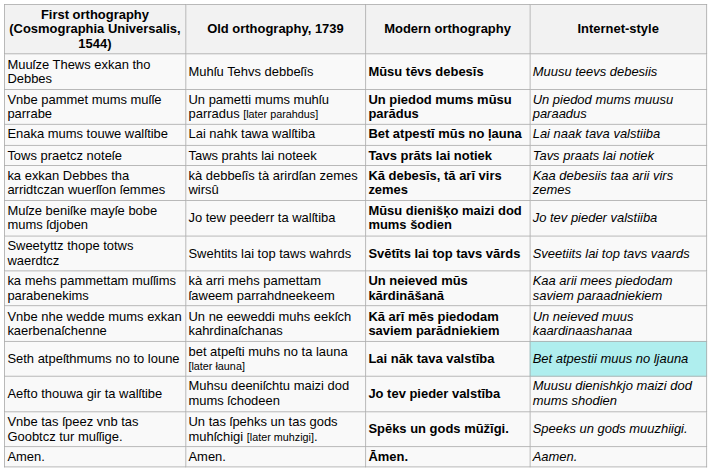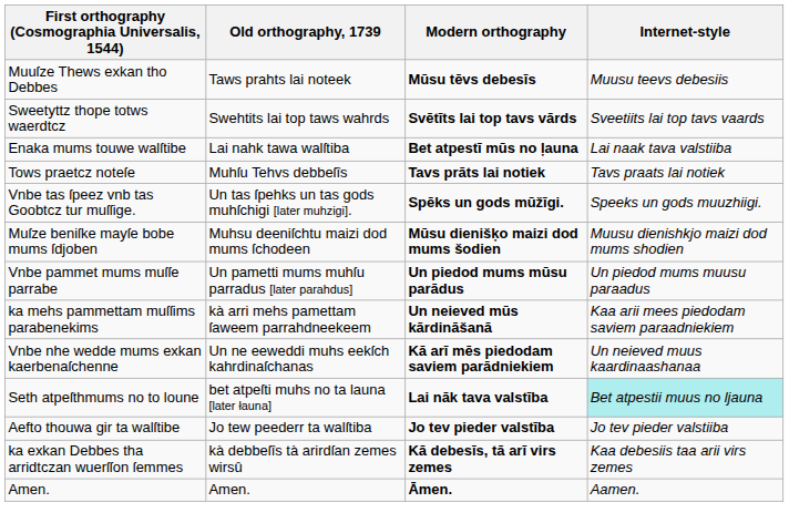Muuſze Thews exkan tho Debbes | Old orthography, 1739: Muhſu Tehvs debbeſîs -> Taws prahts lai noteek
rows swapped: Sweetyttz thope totws waerdtcz <-> Vnbe pammet mums muſſe parrabe
Tows praetcz noteſe | Old orthography, 1739: Taws prahts lai noteek -> Muhſu Tehvs debbeſîs
rows swapped: ka exkan Debbes tha arridtczan wuerſſon ſemmes <-> Vnbe tas ſpeez vnb tas Goobtcz tur muſſige.
Muſze beniſke mayſe bobe mums ſdjoben | Old orthography, 1739: Jo tew peederr ta walſtiba -> Muhsu deeniſchtu maizi dod mums ſchodeen
Muſze beniſke mayſe bobe mums ſdjoben | Internet-style: Jo tev pieder valstiiba -> Muusu dienishkjo maizi dod mums shodien
Aefto thouwa gir ta walſtibe | Old orthography, 1739: Muhsu deeniſchtu maizi dod mums ſchodeen -> Jo tew peederr ta walſtiba
Aefto thouwa gir ta walſtibe | Internet-style: Muusu dienishkjo maizi dod mums shodien -> Jo tev pieder valstiiba
